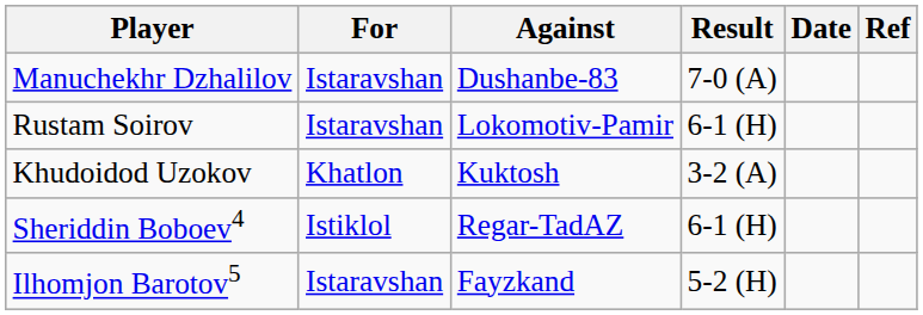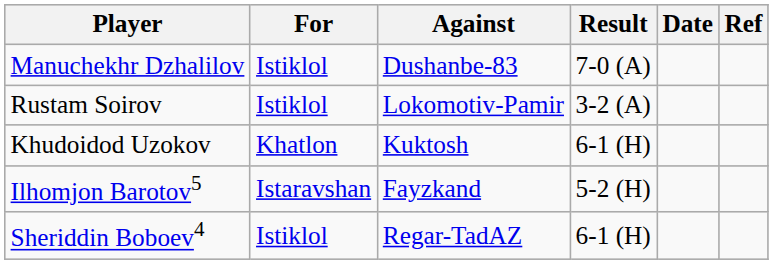Manuchekhr Dzhalilov | For: Istaravshan -> Istiklol
Rustam Soirov | For: Istaravshan -> Istiklol
Rustam Soirov | Result: 6-1 (H) -> 3-2 (A)
Khudoidod Uzokov | Result: 3-2 (A) -> 6-1 (H)
rows swapped: Sheriddin Boboev4 <-> Ilhomjon Barotov5
